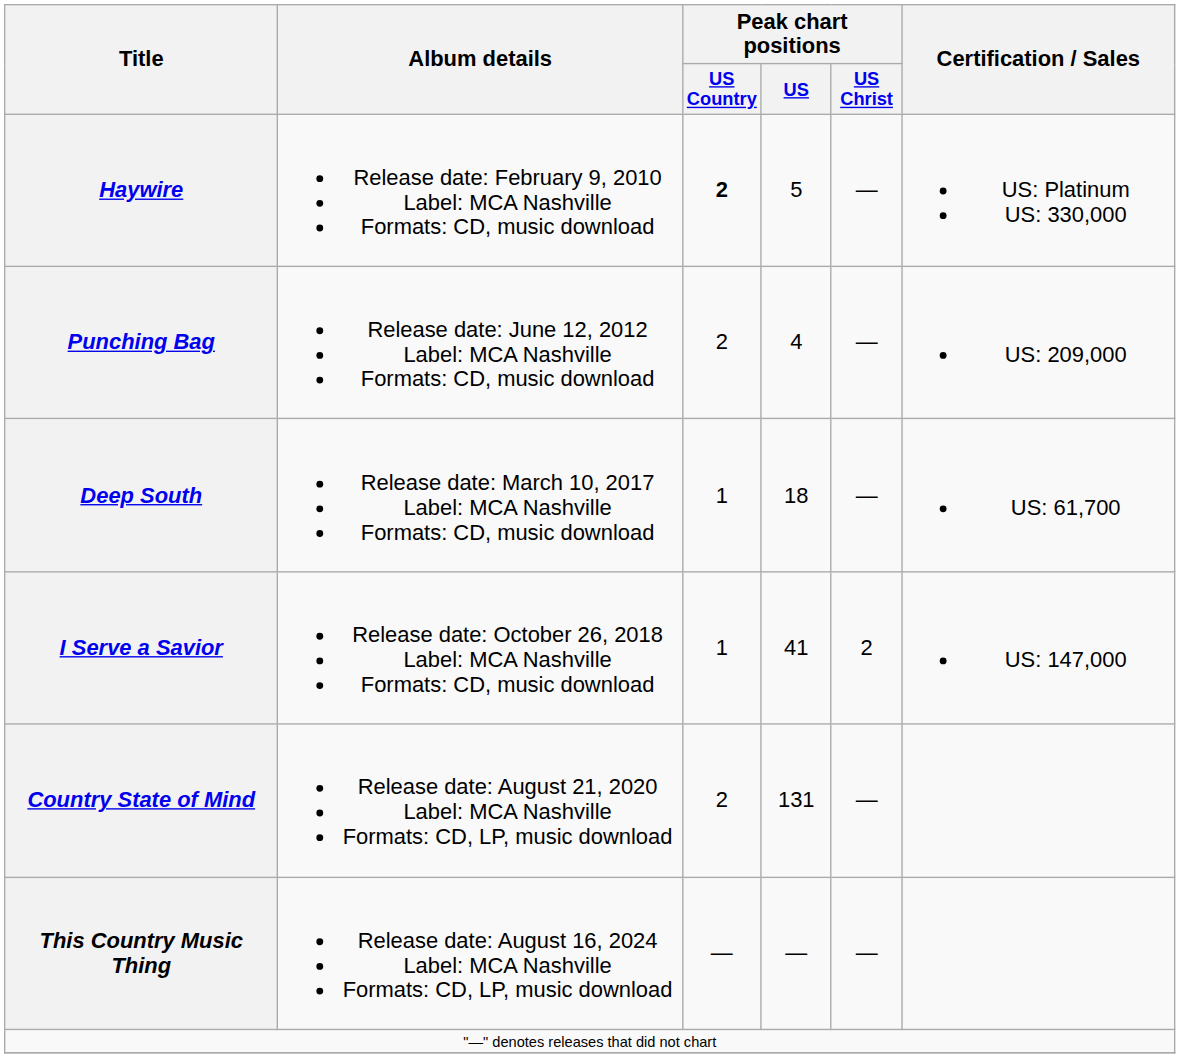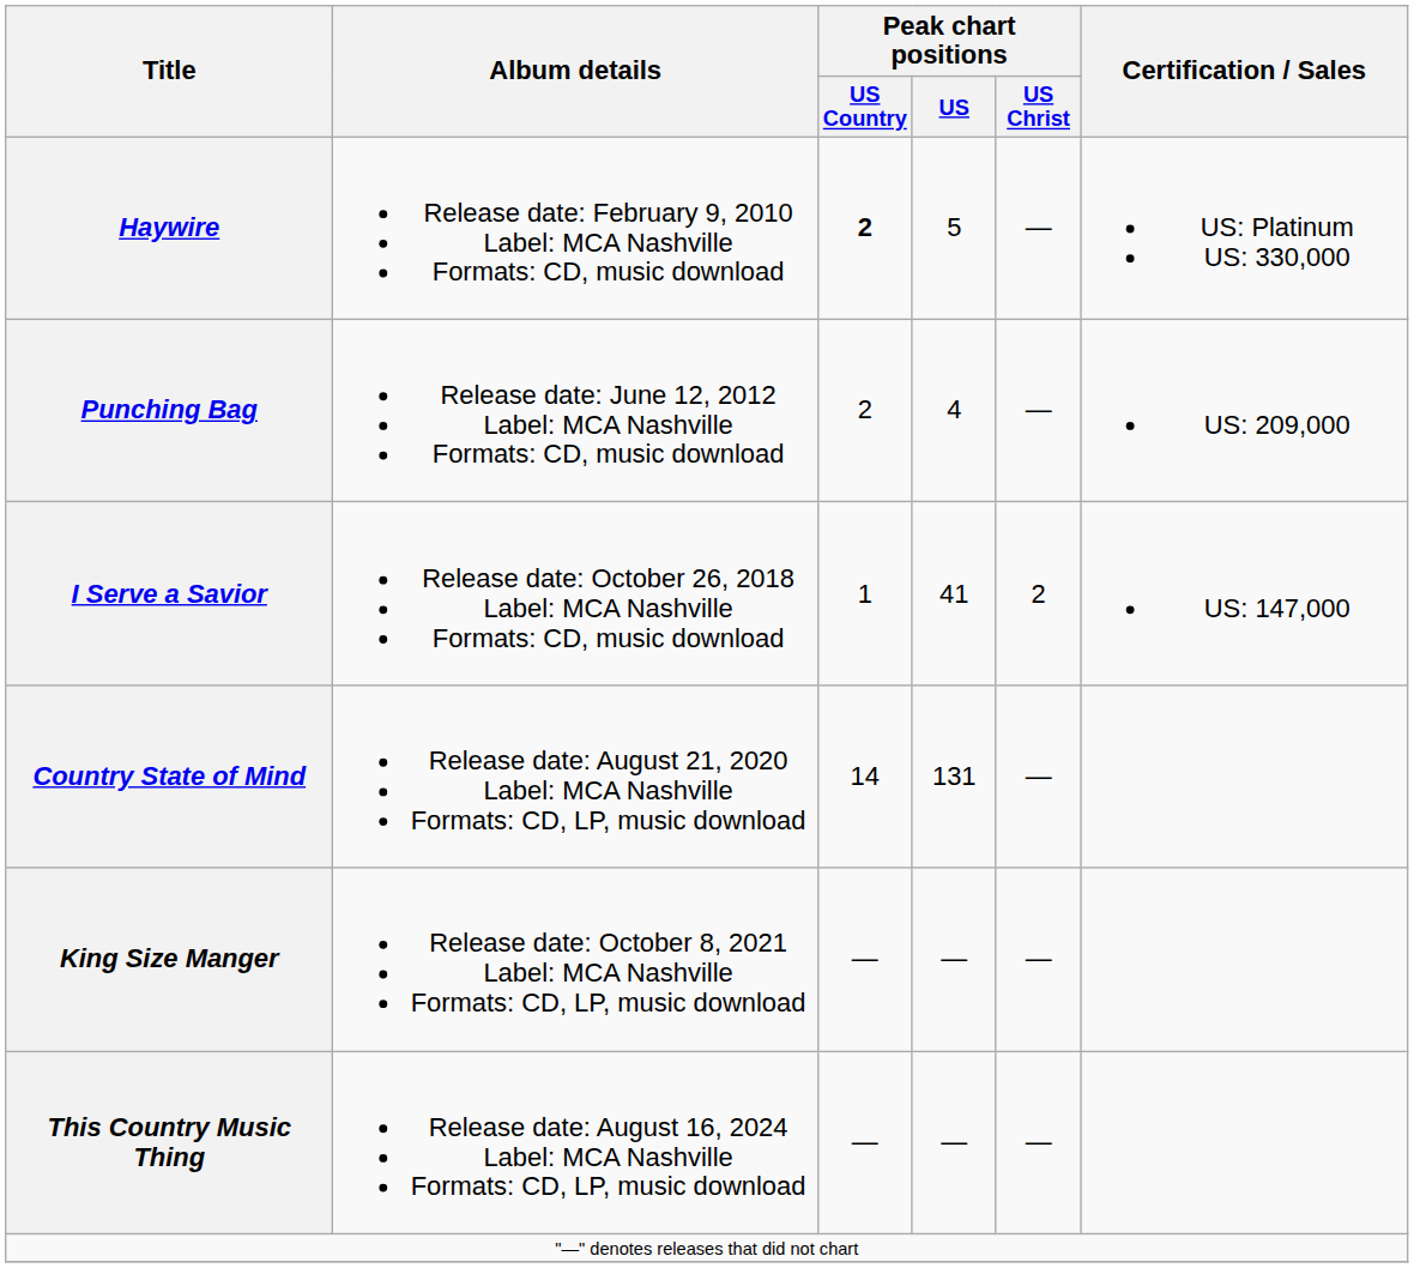- row: Deep South | Release date: March 10, 2017 Label: MCA Nashville Formats: CD, music download | 1 | 18 | — | US: 61,700
Country State of Mind | Peak chart positions / US Country: 2 -> 14
+ row: King Size Manger | Release date: October 8, 2021 Label: MCA Nashville Formats: CD, LP, music download | — | — | —
